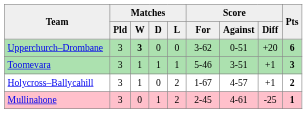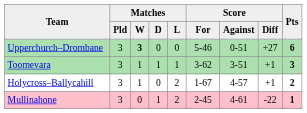Upperchurch–Drombane | Score / For: 3-62 -> 5-46
Upperchurch–Drombane | Score / Diff: +20 -> +27
Toomevara | Score / For: 5-46 -> 3-62
Mullinahone | Score / Diff: -25 -> -22
